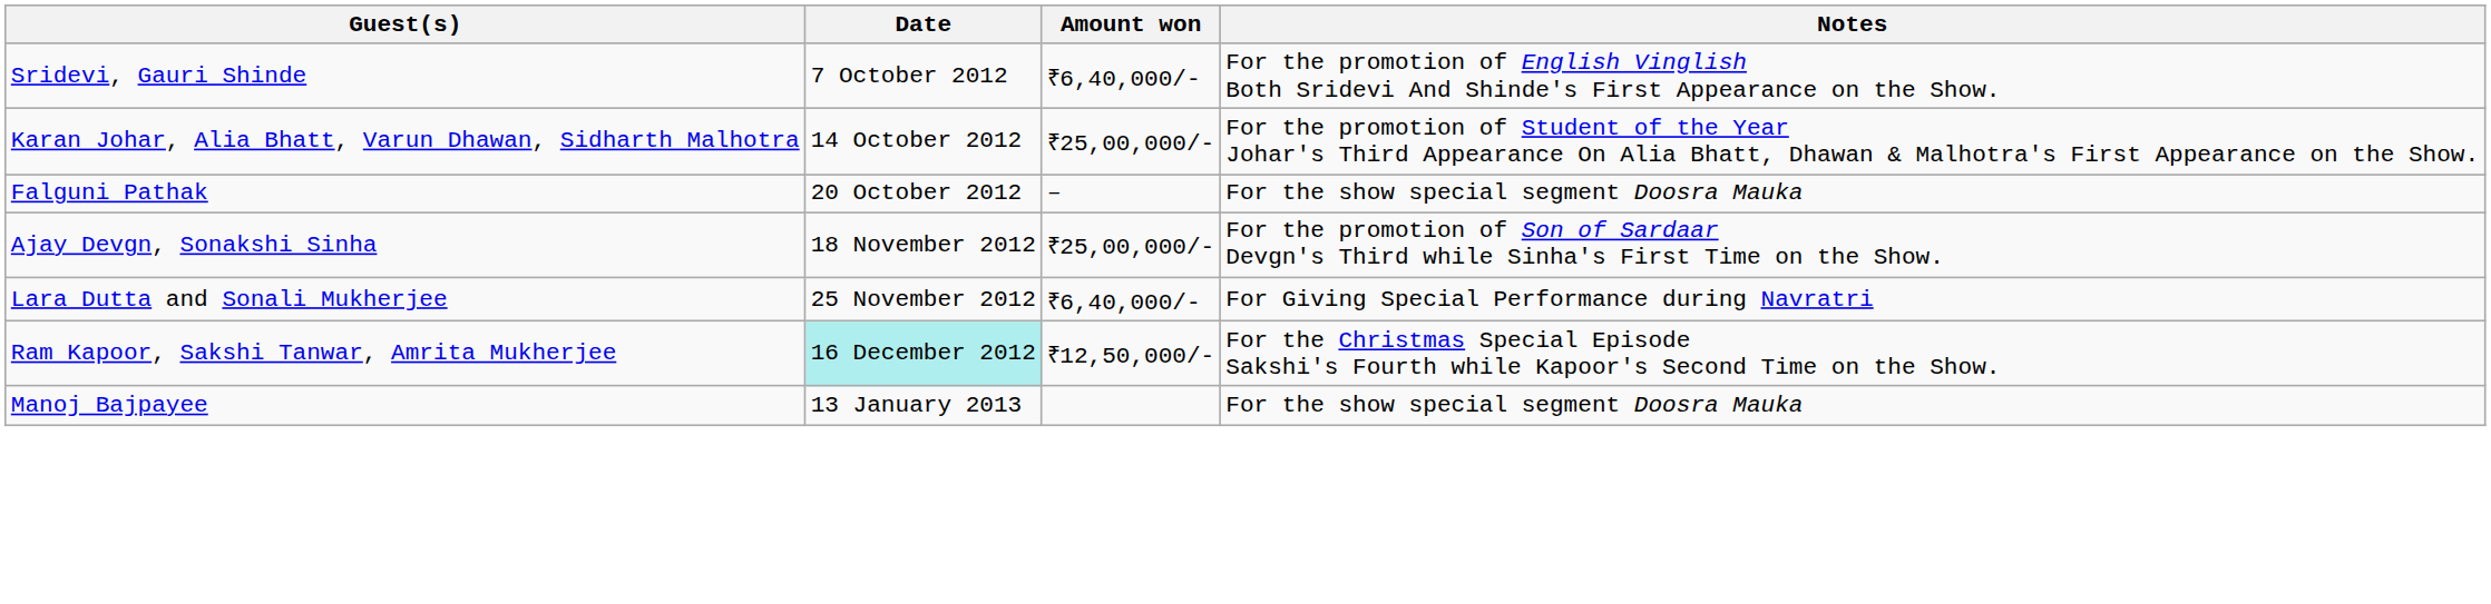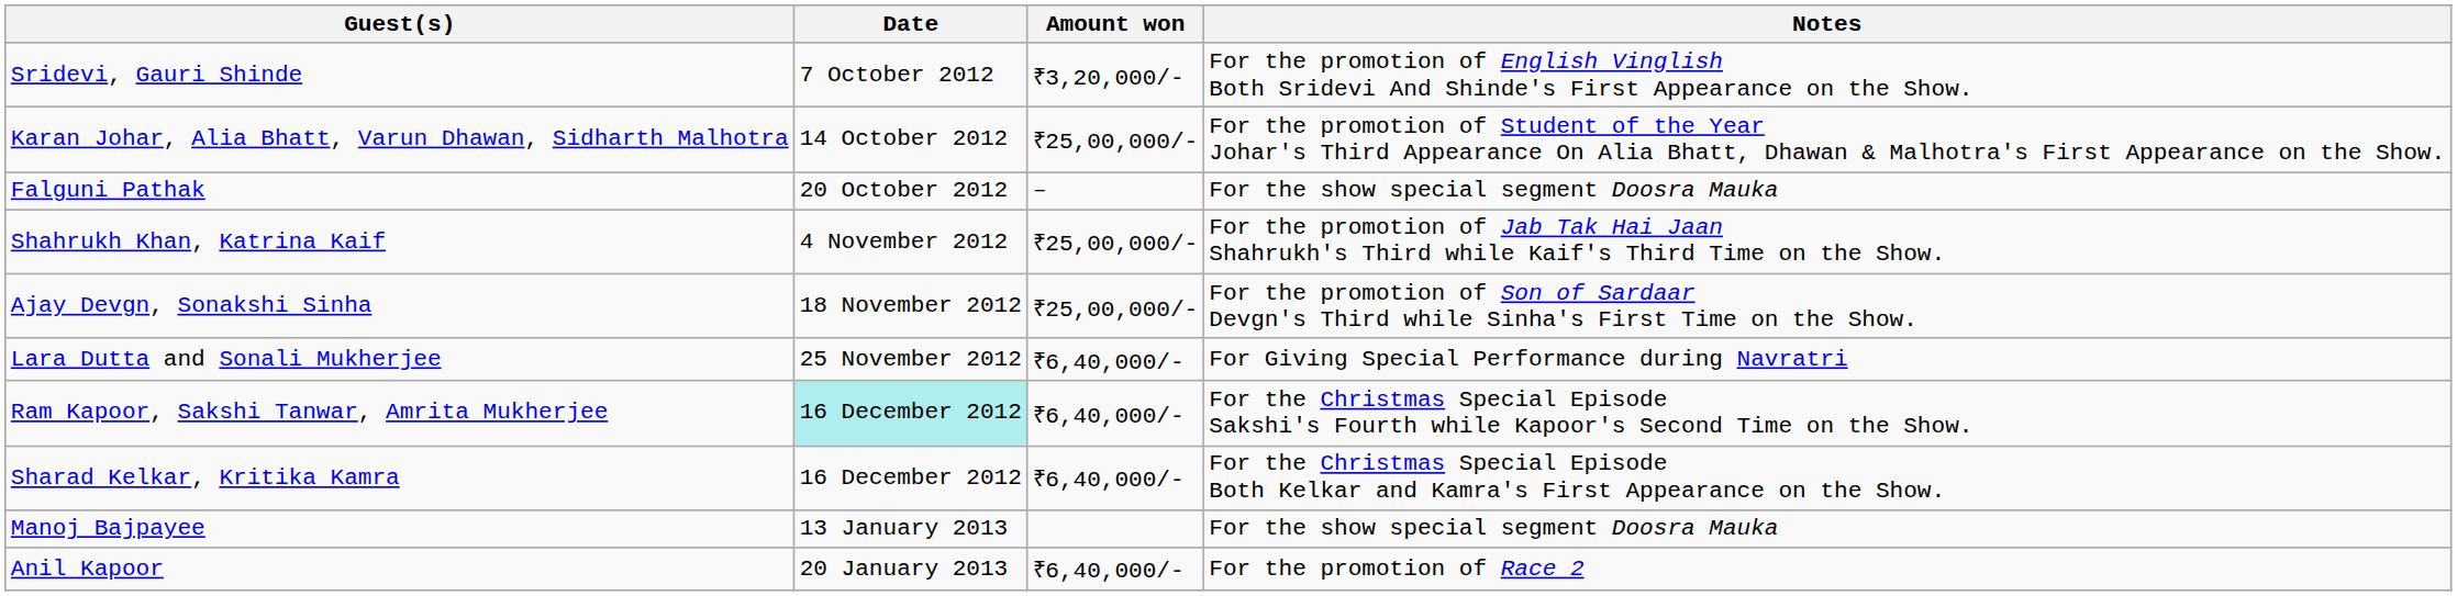Sridevi, Gauri Shinde | Amount won: ₹6,40,000/- -> ₹3,20,000/-
+ row: Shahrukh Khan, Katrina Kaif | 4 November 2012 | ₹25,00,000/- | For the promotion of Jab Tak Hai Jaan Shahrukh's Third while Kaif's Third Time on the Show.
Ram Kapoor, Sakshi Tanwar, Amrita Mukherjee | Amount won: ₹12,50,000/- -> ₹6,40,000/-
+ row: Sharad Kelkar, Kritika Kamra | 16 December 2012 | ₹6,40,000/- | For the Christmas Special Episode Both Kelkar and Kamra's First Appearance on the Show.
+ row: Anil Kapoor | 20 January 2013 | ₹6,40,000/- | For the promotion of Race 2
